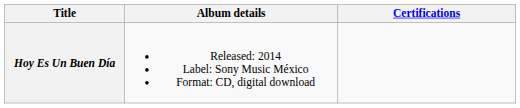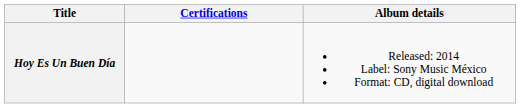columns swapped: Album details <-> Certifications
